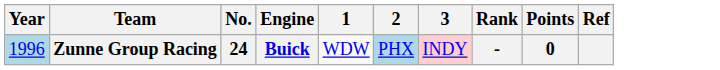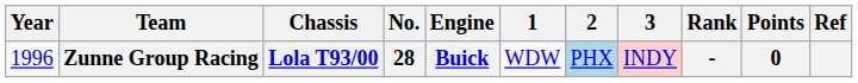+ column: Chassis | Lola T93/00
Zunne Group Racing | Year: lightblue background -> no background
Zunne Group Racing | No.: 24 -> 28
